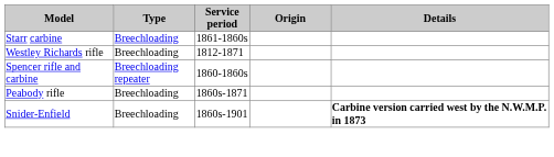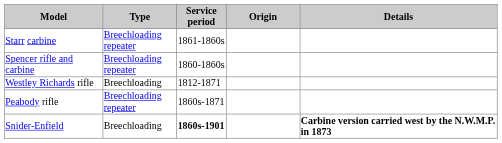Starr carbine | Type: Breechloading -> Breechloading repeater
rows swapped: Spencer rifle and carbine <-> Westley Richards rifle
Peabody rifle | Type: Breechloading -> Breechloading repeater
Snider-Enfield | Service period: normal -> bold
